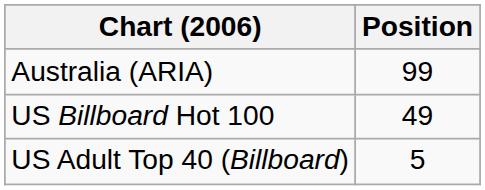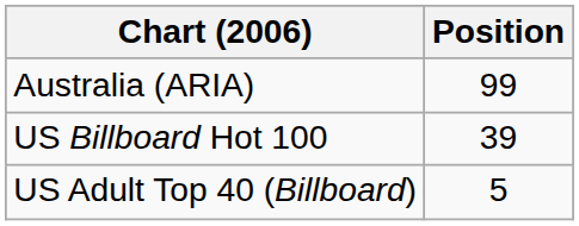US Billboard Hot 100 | Position: 49 -> 39
